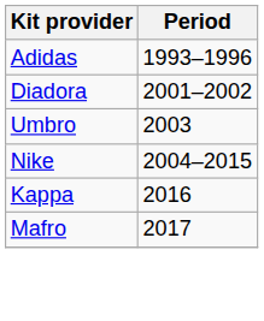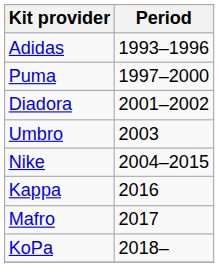+ row: Puma | 1997–2000
+ row: KoPa | 2018–
